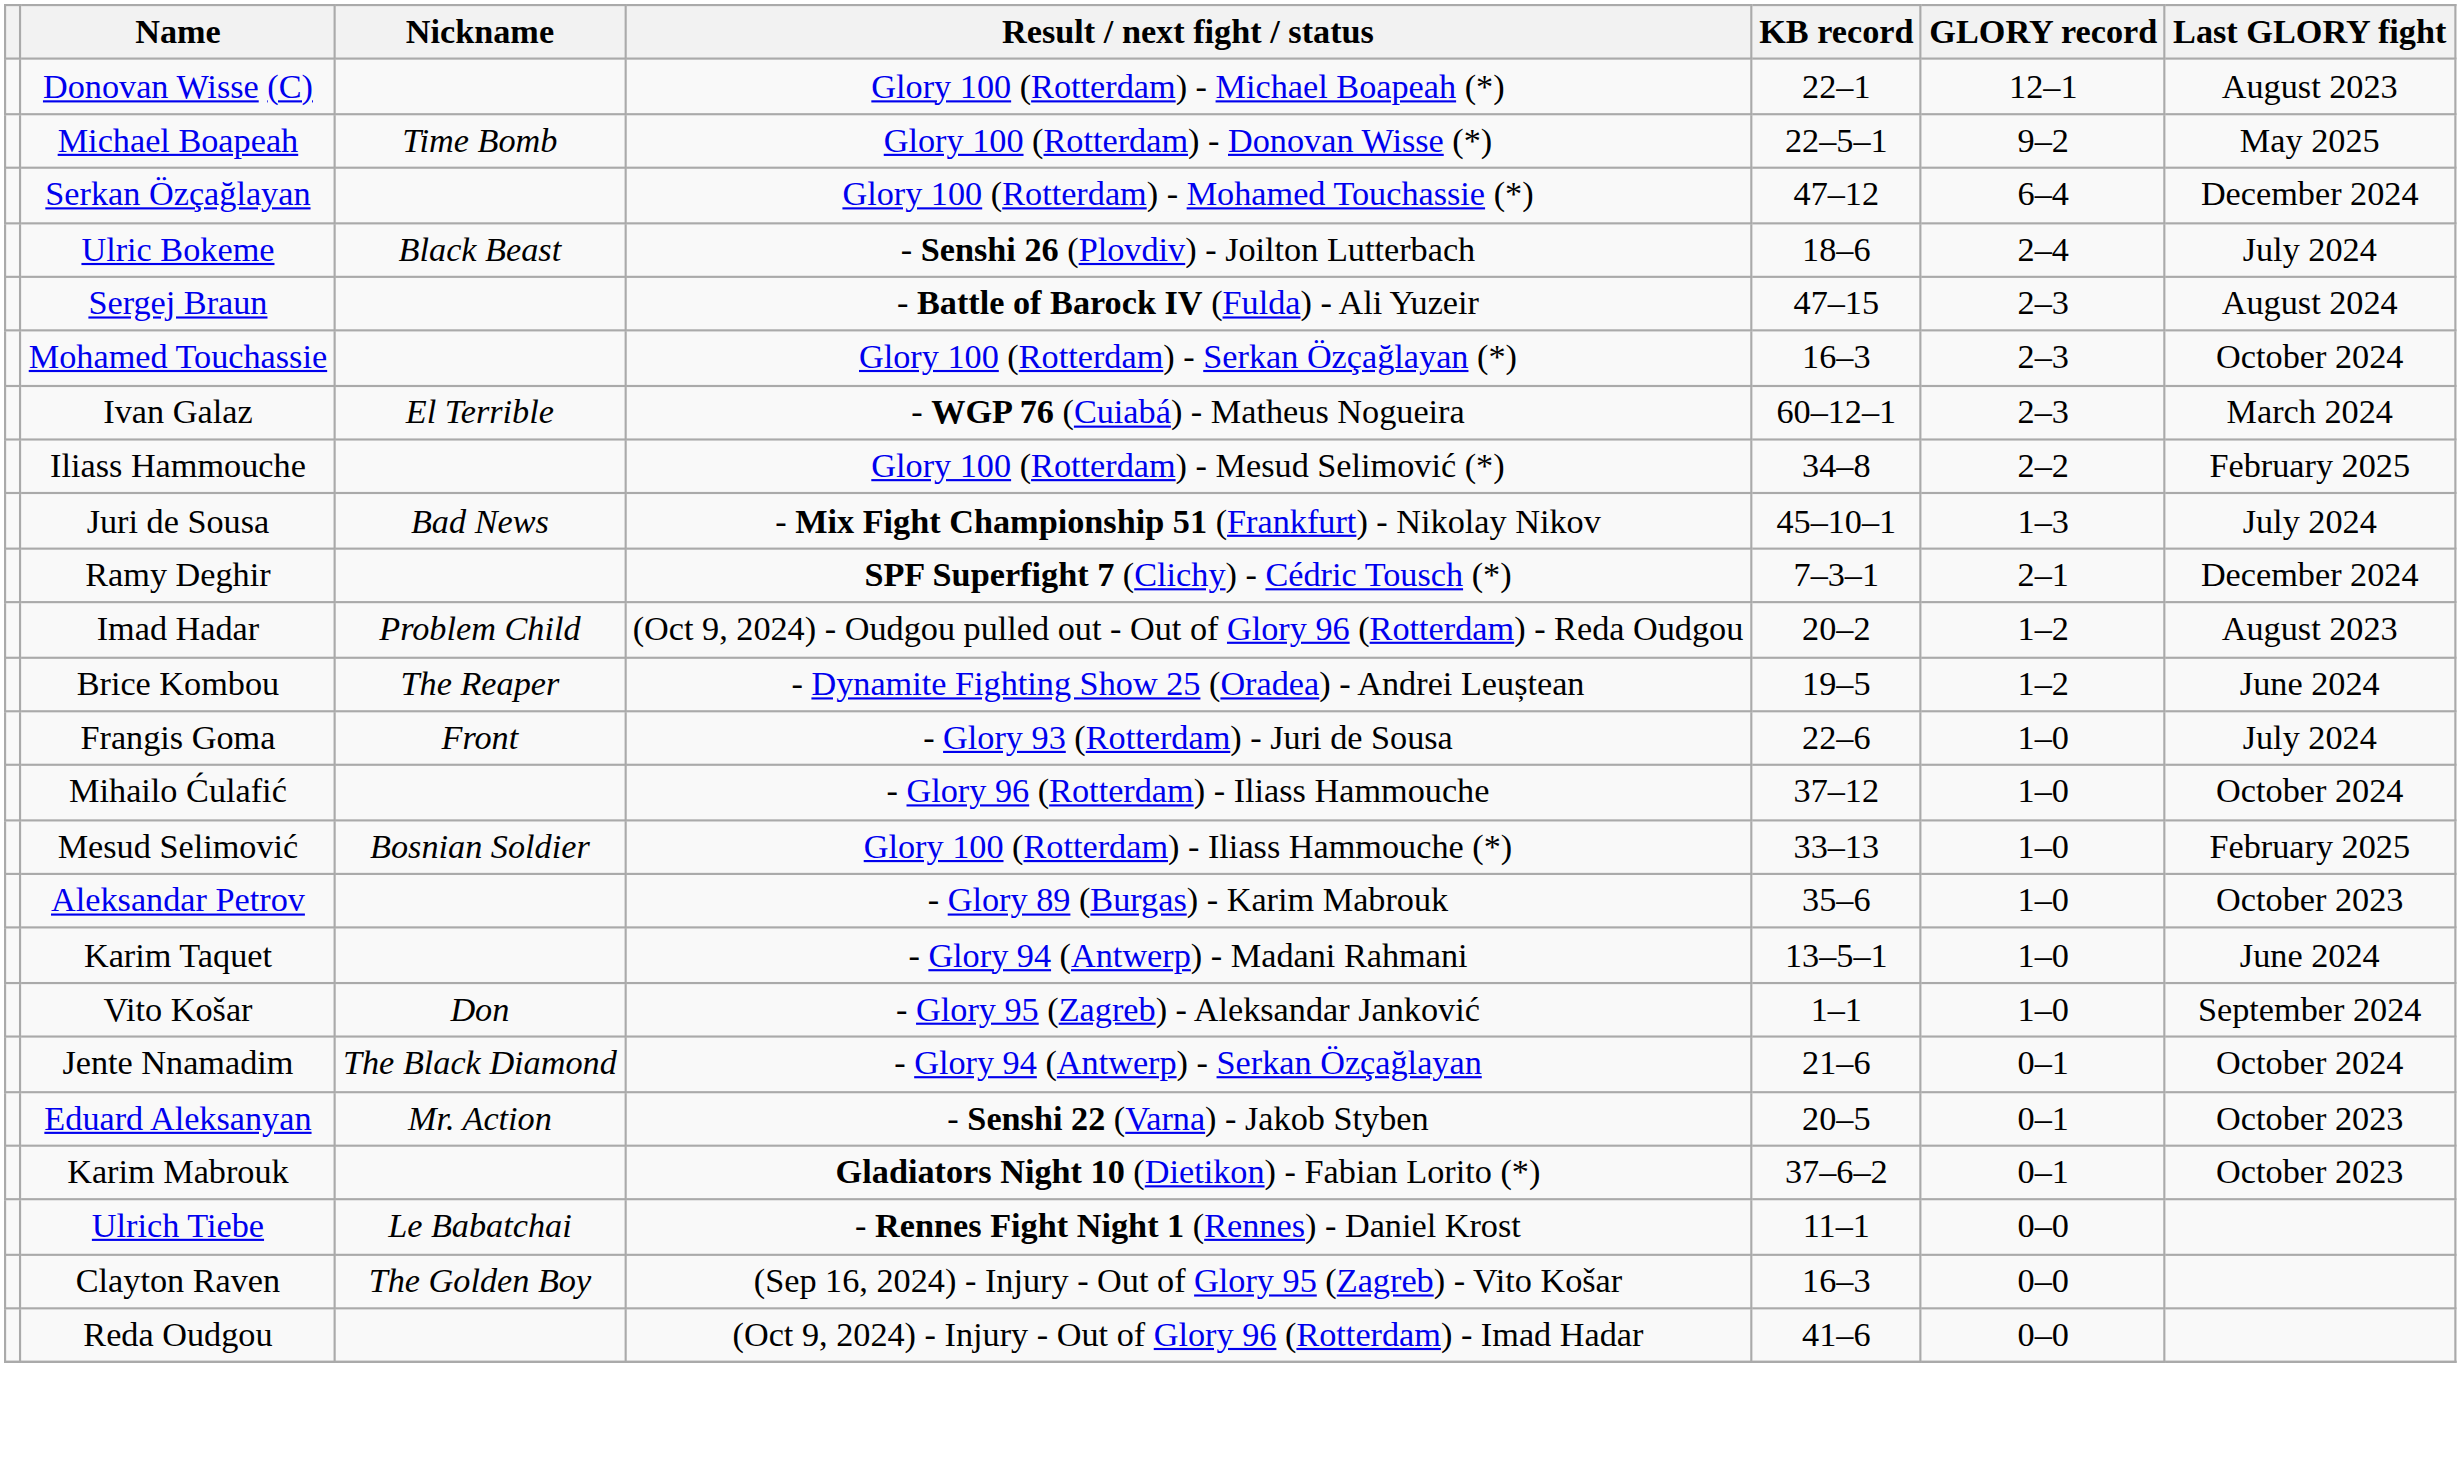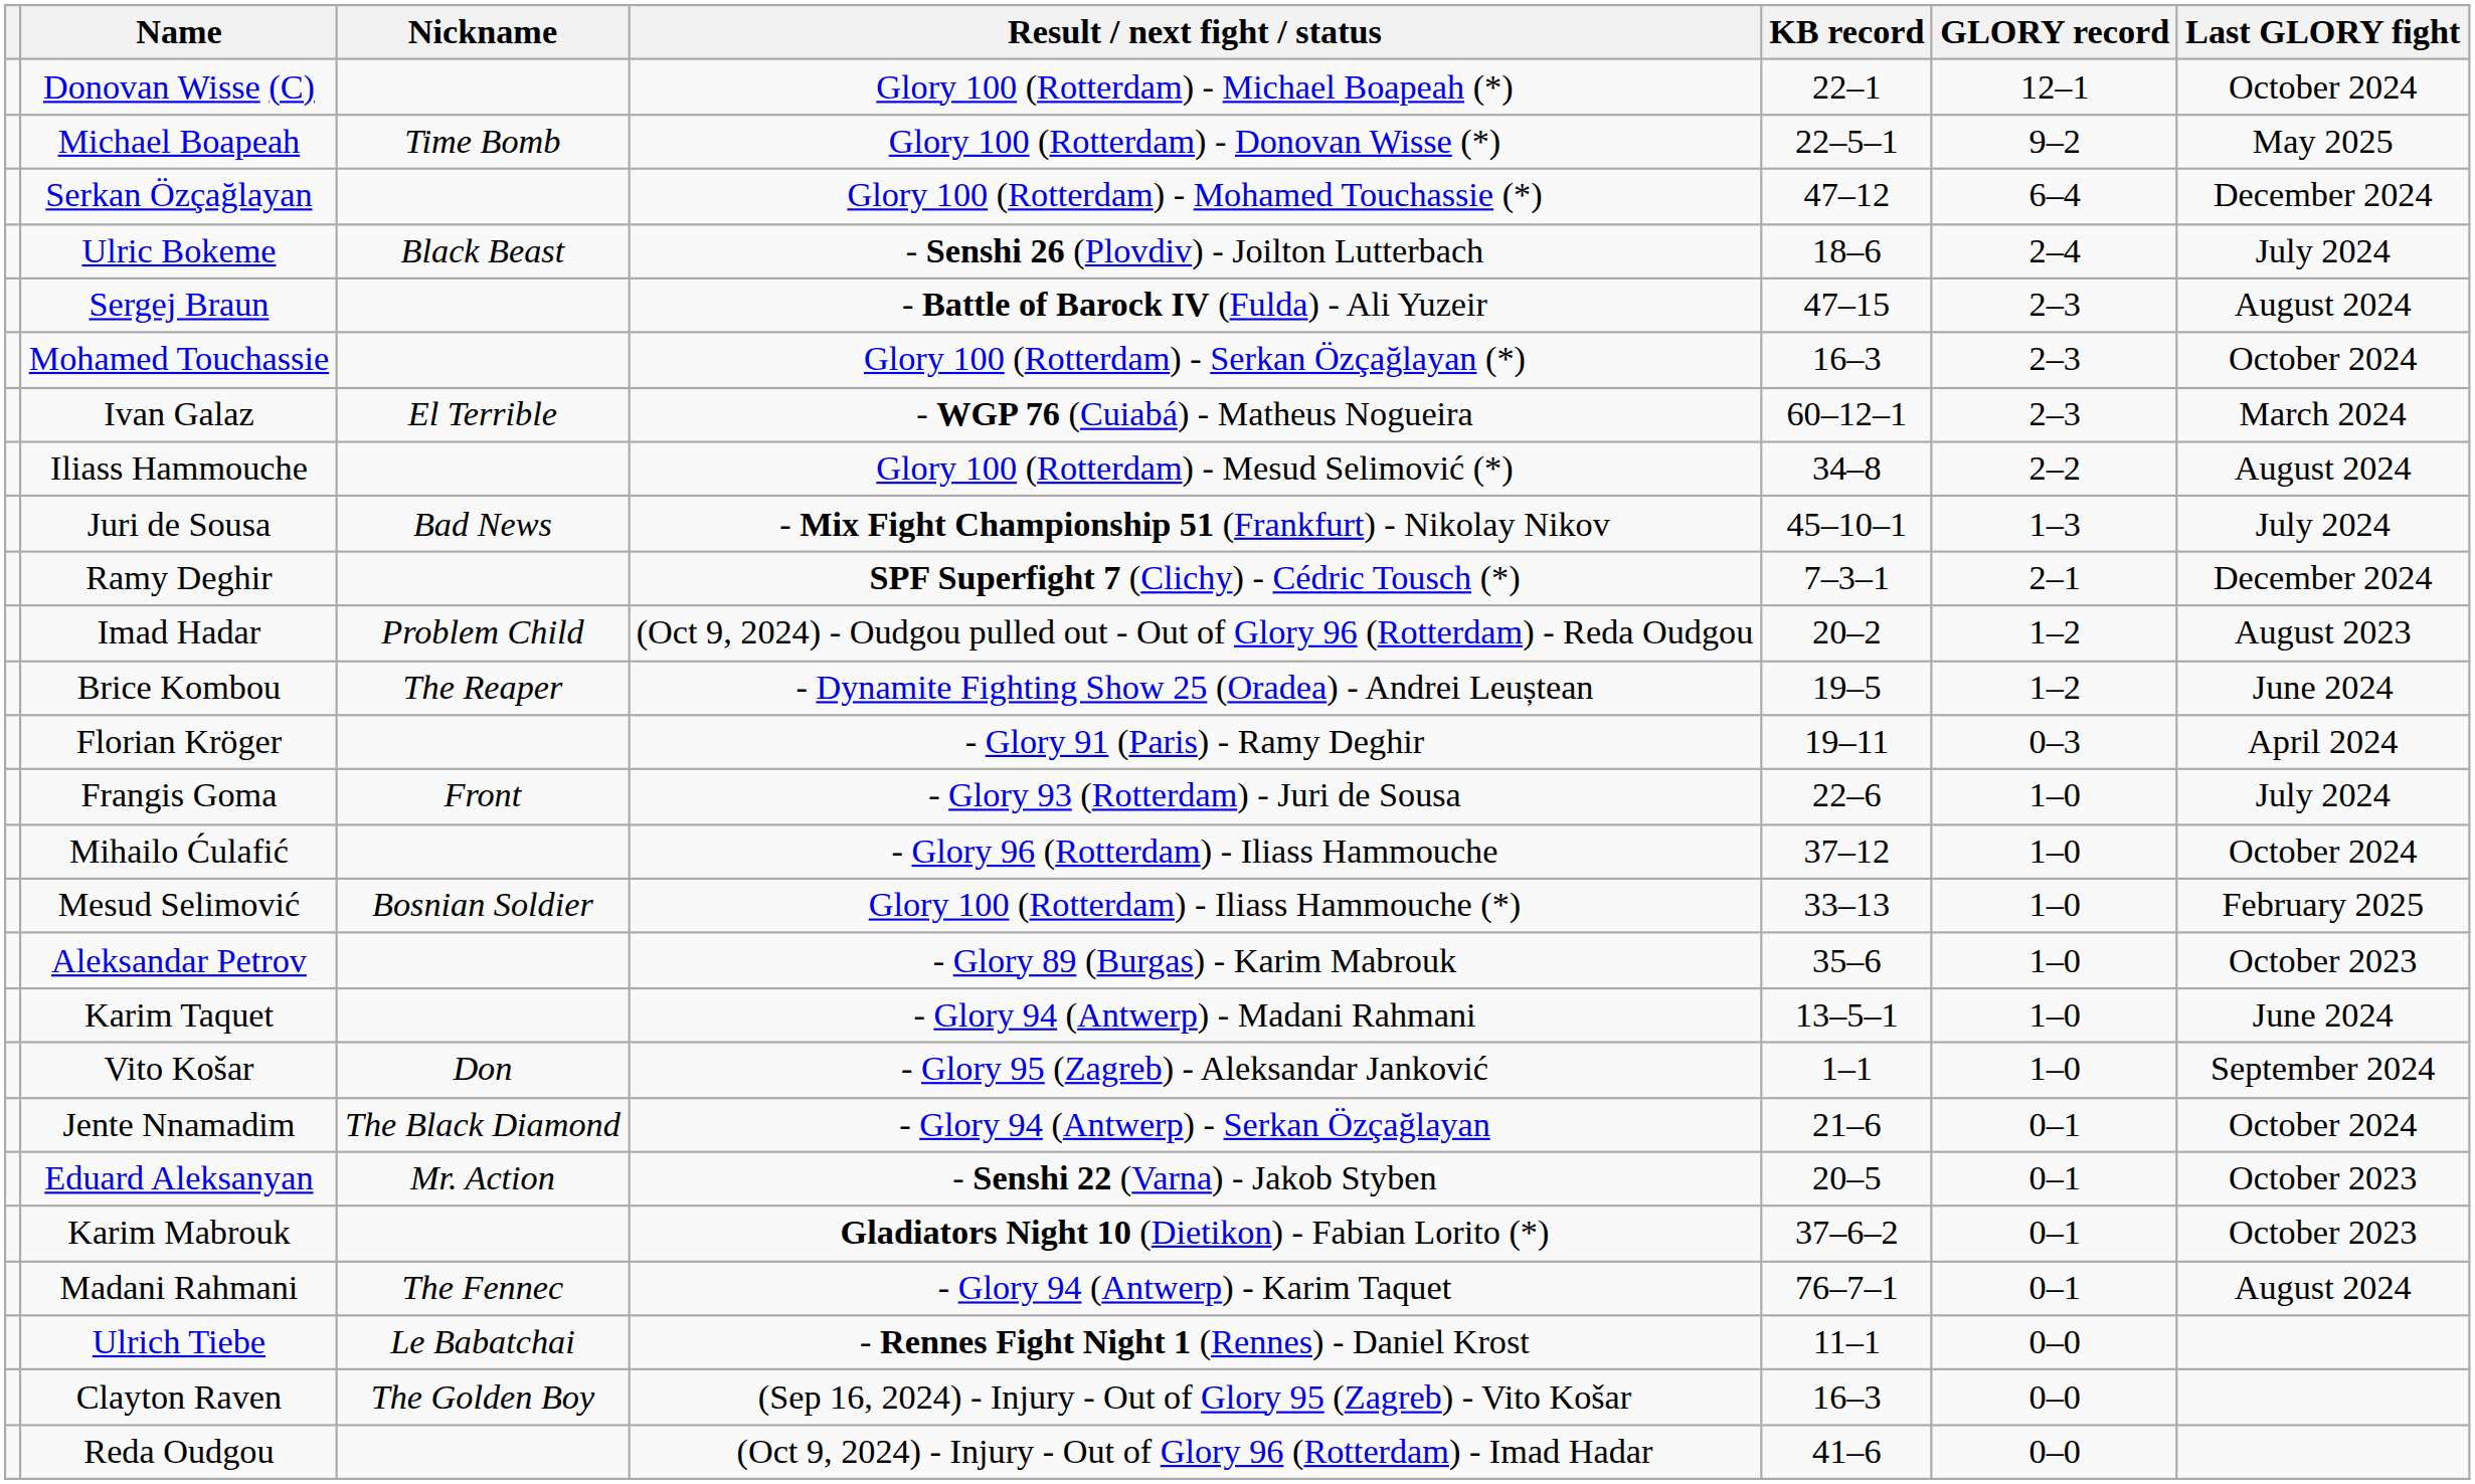Donovan Wisse (C) | Last GLORY fight: August 2023 -> October 2024
Iliass Hammouche | Last GLORY fight: February 2025 -> August 2024
+ row: Florian Kröger | - Glory 91 (Paris) - Ramy Deghir | 19–11 | 0–3 | April 2024
+ row: Madani Rahmani | The Fennec | - Glory 94 (Antwerp) - Karim Taquet | 76–7–1 | 0–1 | August 2024
